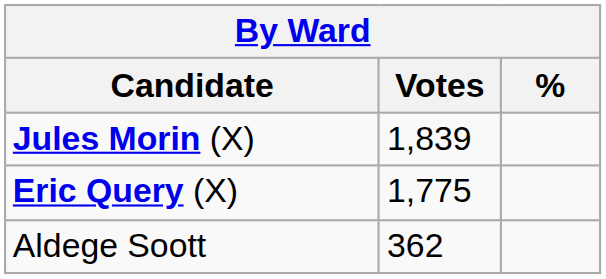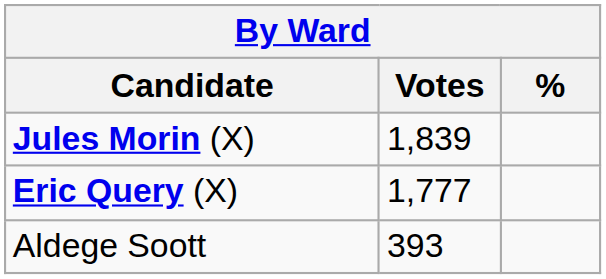Eric Query (X) | Votes: 1,775 -> 1,777
Aldege Soott | Votes: 362 -> 393
